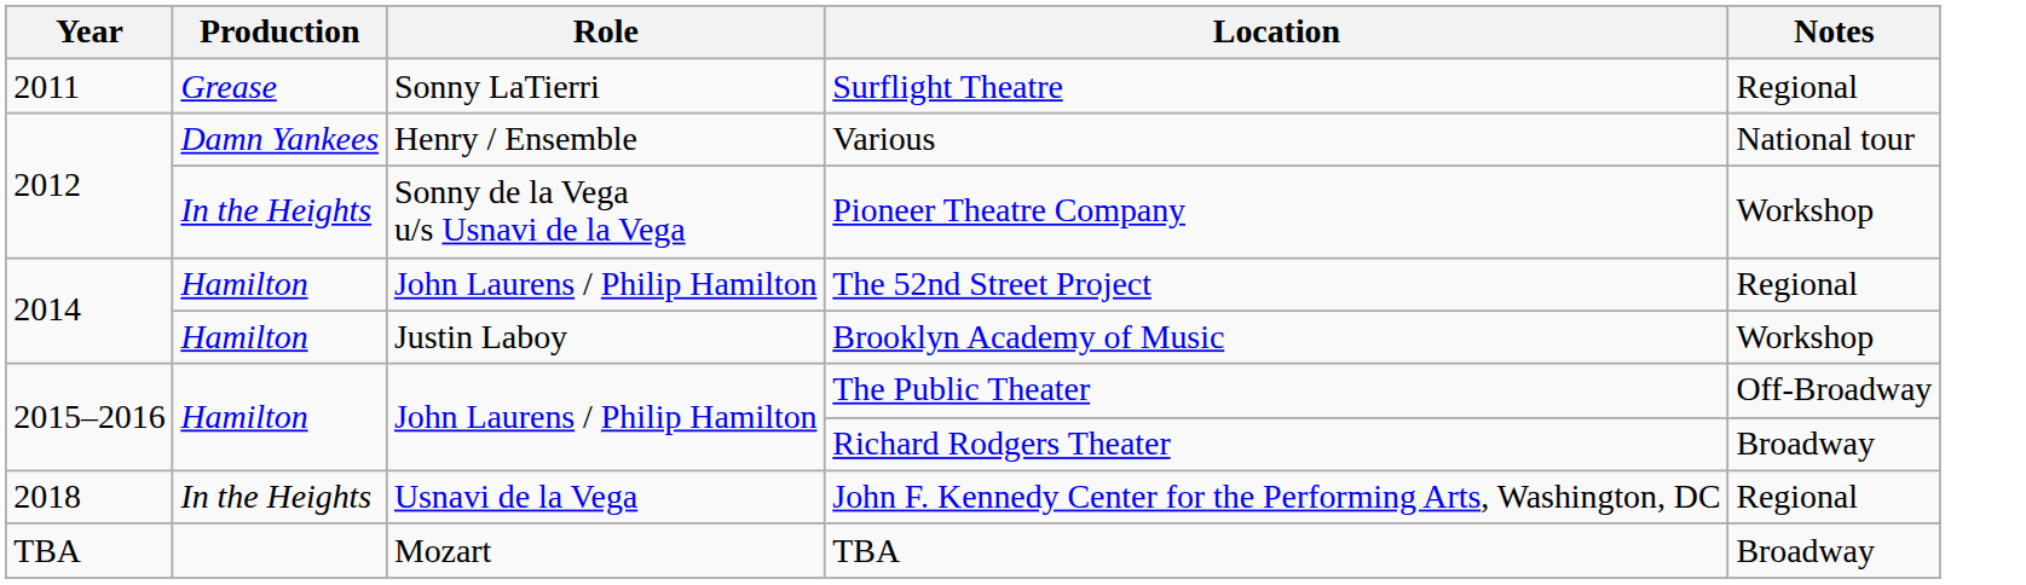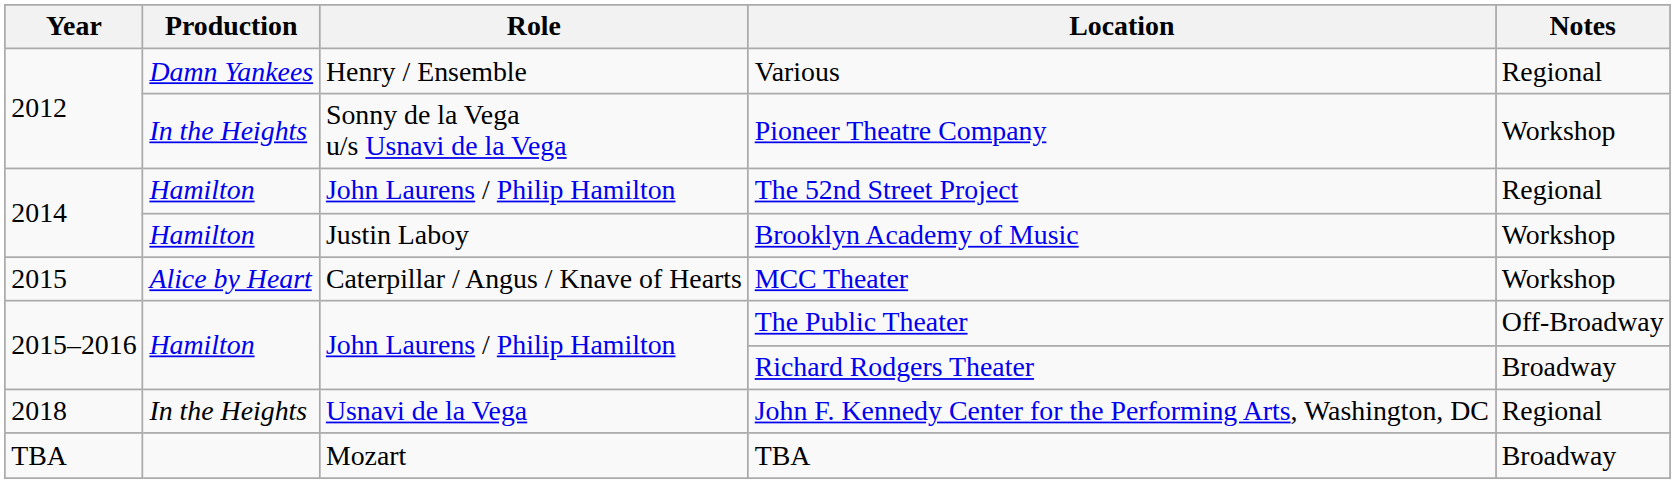- row: 2011 | Grease | Sonny LaTierri | Surflight Theatre | Regional
Various | Notes: National tour -> Regional
+ row: 2015 | Alice by Heart | Caterpillar / Angus / Knave of Hearts | MCC Theater | Workshop
